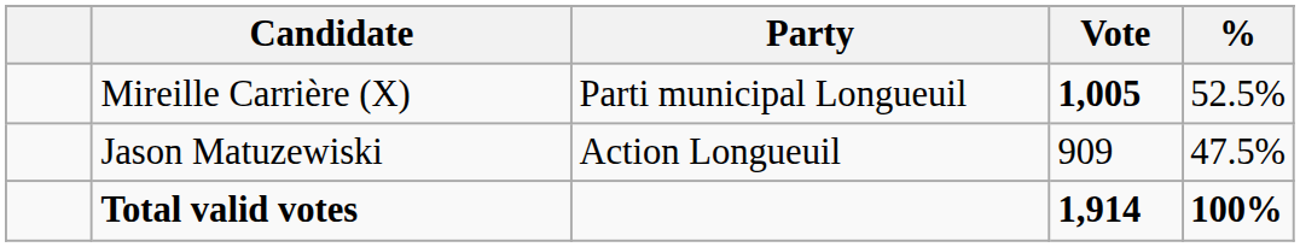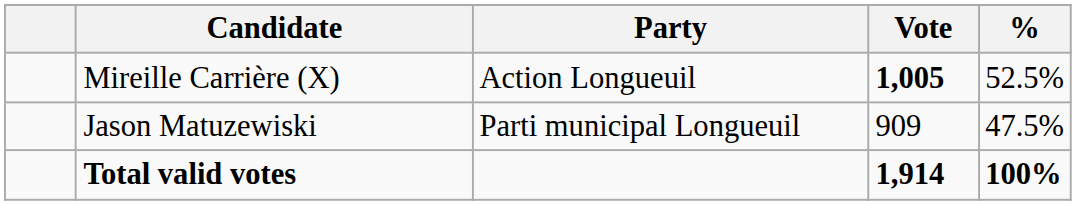Mireille Carrière (X) | Party: Parti municipal Longueuil -> Action Longueuil
Jason Matuzewiski | Party: Action Longueuil -> Parti municipal Longueuil
